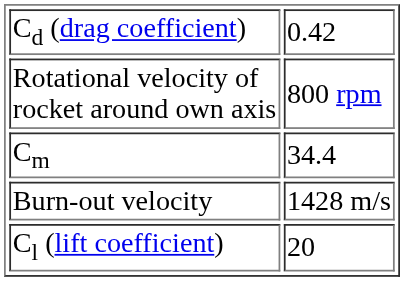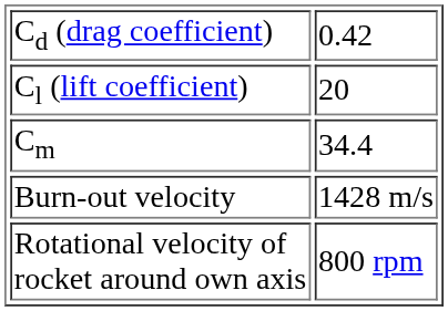rows swapped: Cl (lift coefficient) <-> Rotational velocity of rocket around own axis
